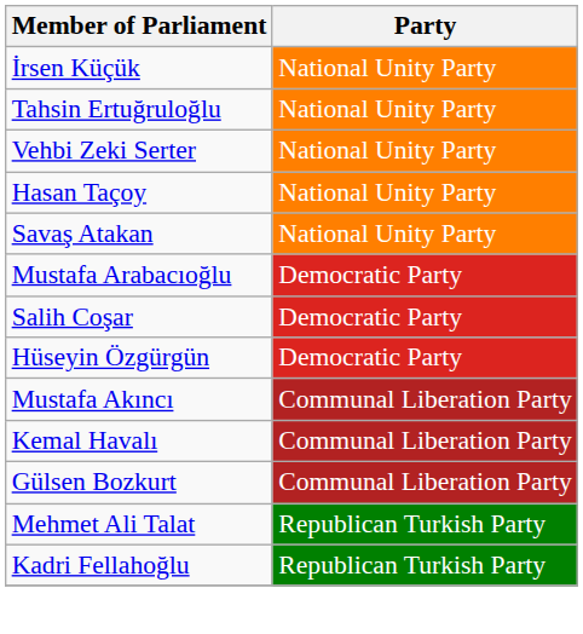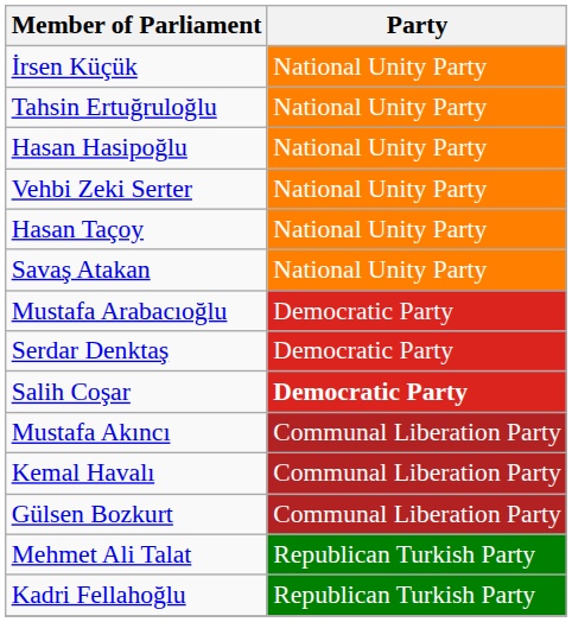+ row: Hasan Hasipoğlu | National Unity Party
+ row: Serdar Denktaş | Democratic Party
Salih Coşar | Party: normal -> bold
- row: Hüseyin Özgürgün | Democratic Party
